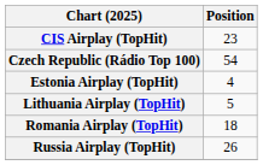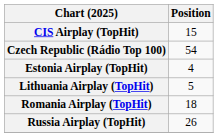CIS Airplay (TopHit) | Position: 23 -> 15
